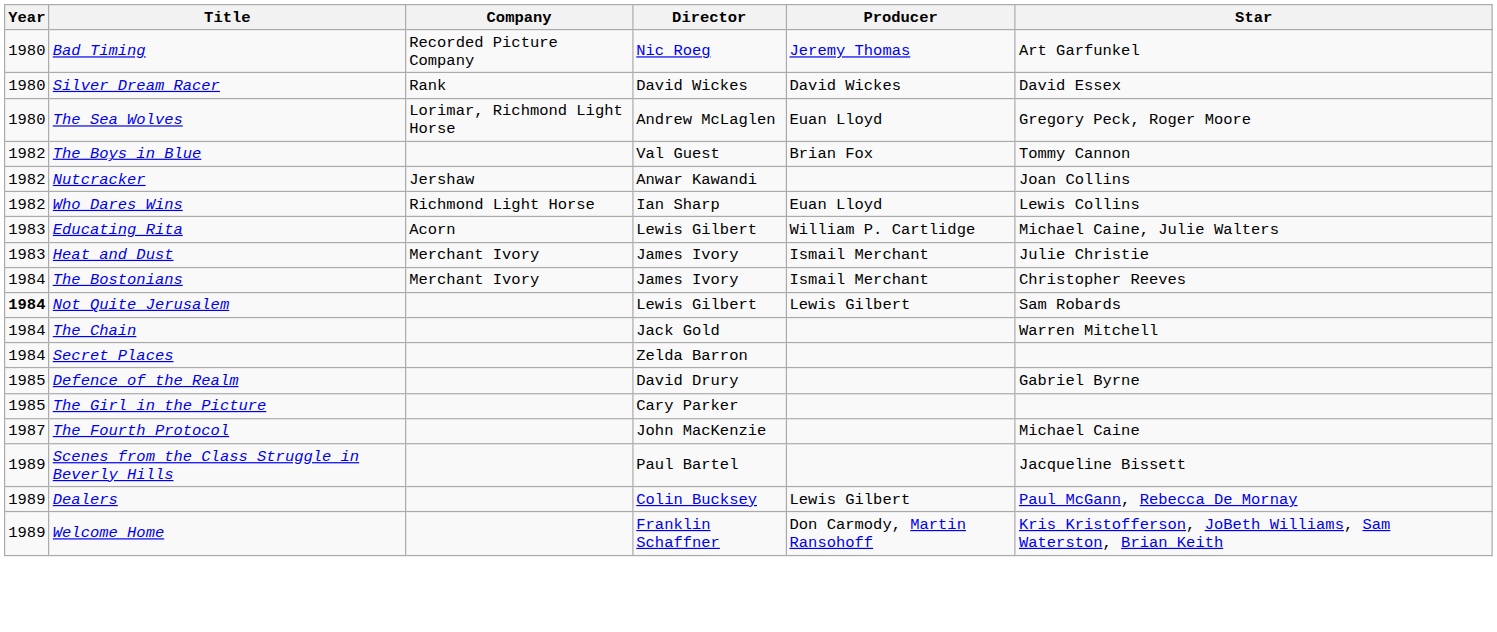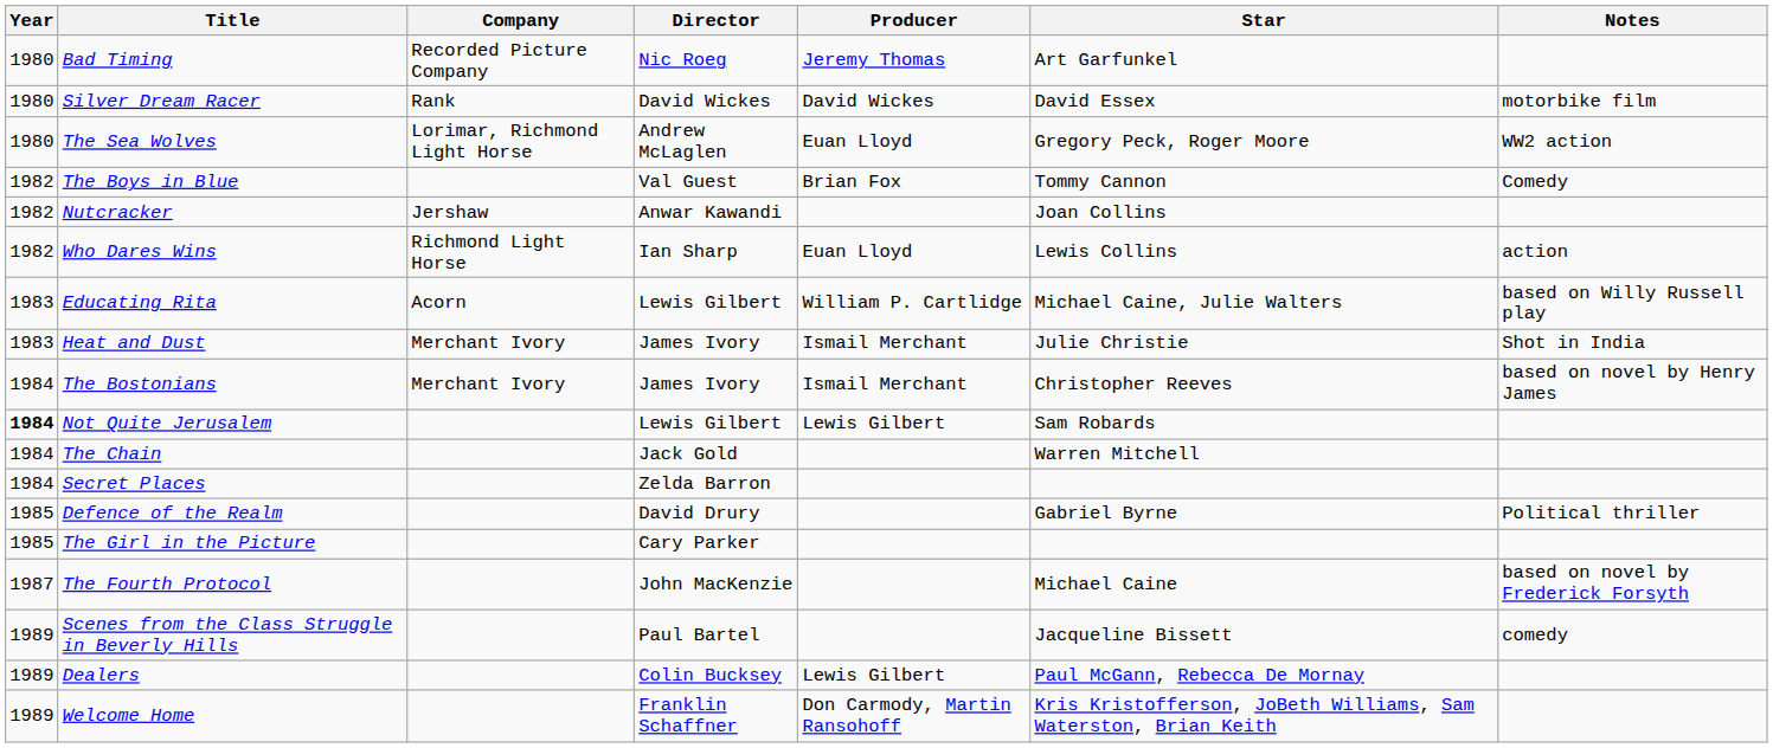+ column: Notes | motorbike film | WW2 action | Comedy | action | based on Willy Russell play | Shot in India | based on novel by Henry James | Political thriller | based on novel by Frederick Forsyth | comedy
